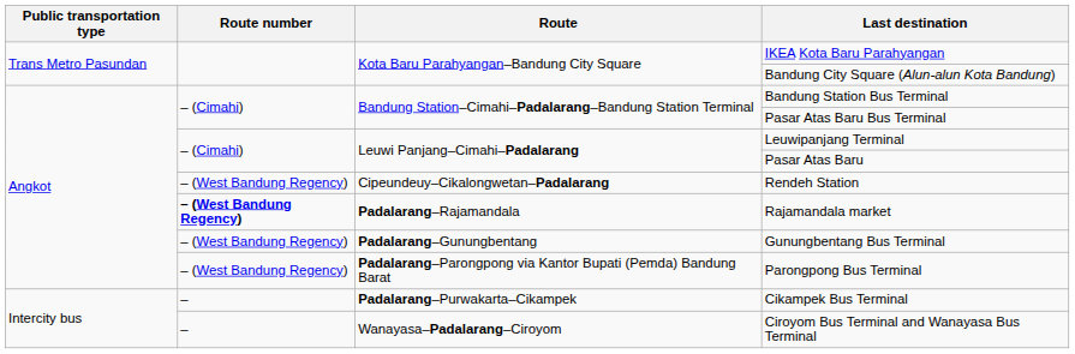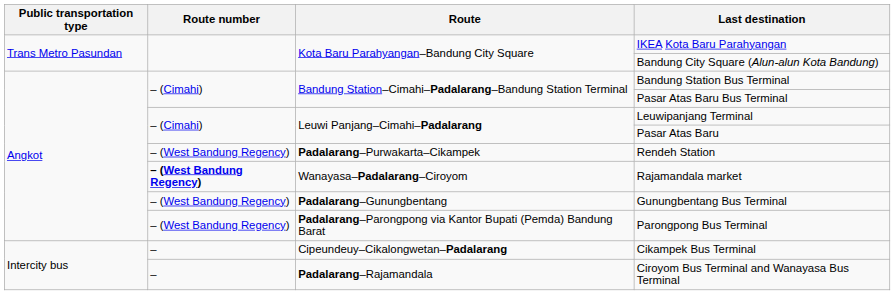Rendeh Station | Route: Cipeundeuy–Cikalongwetan–Padalarang -> Padalarang–Purwakarta–Cikampek
Rajamandala market | Route: Padalarang–Rajamandala -> Wanayasa–Padalarang–Ciroyom
Cikampek Bus Terminal | Route: Padalarang–Purwakarta–Cikampek -> Cipeundeuy–Cikalongwetan–Padalarang
Ciroyom Bus Terminal and Wanayasa Bus Terminal | Route: Wanayasa–Padalarang–Ciroyom -> Padalarang–Rajamandala
